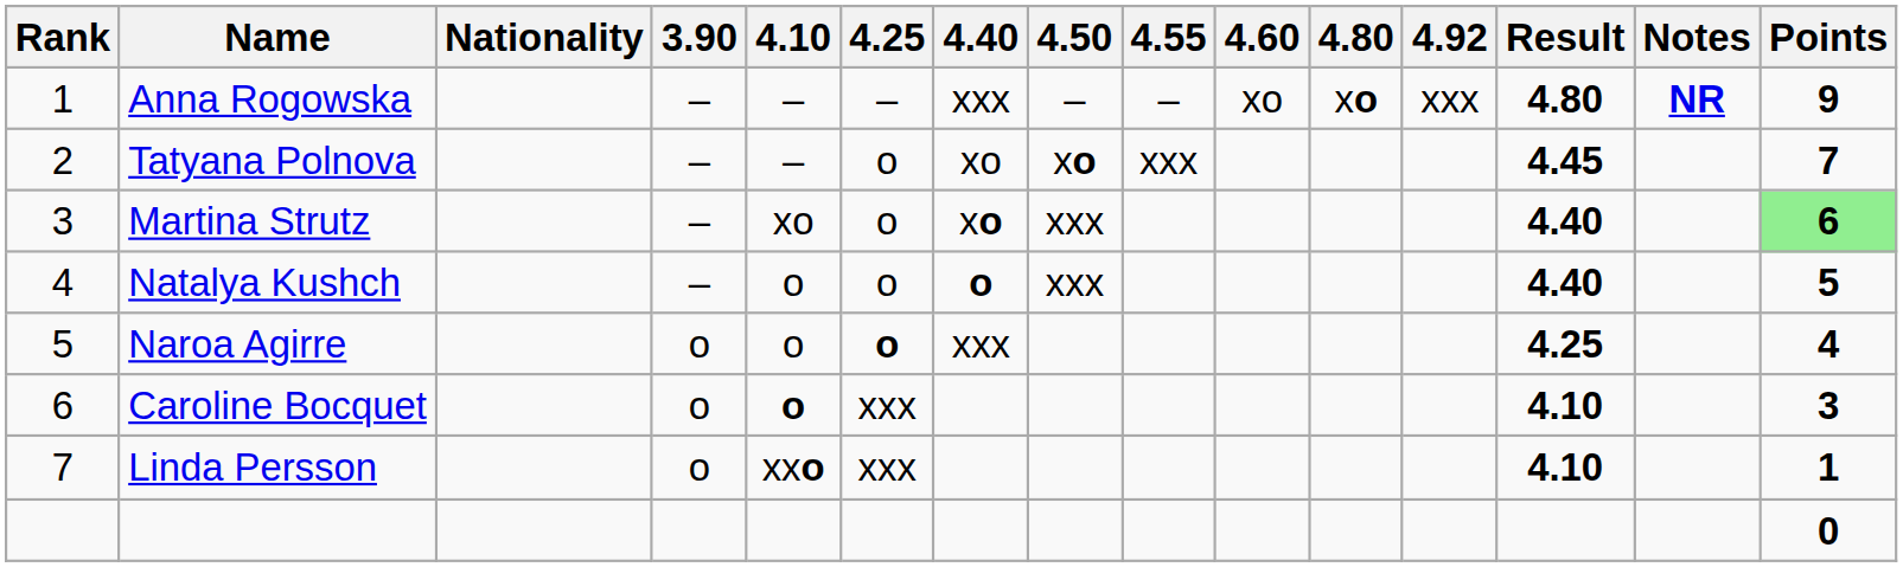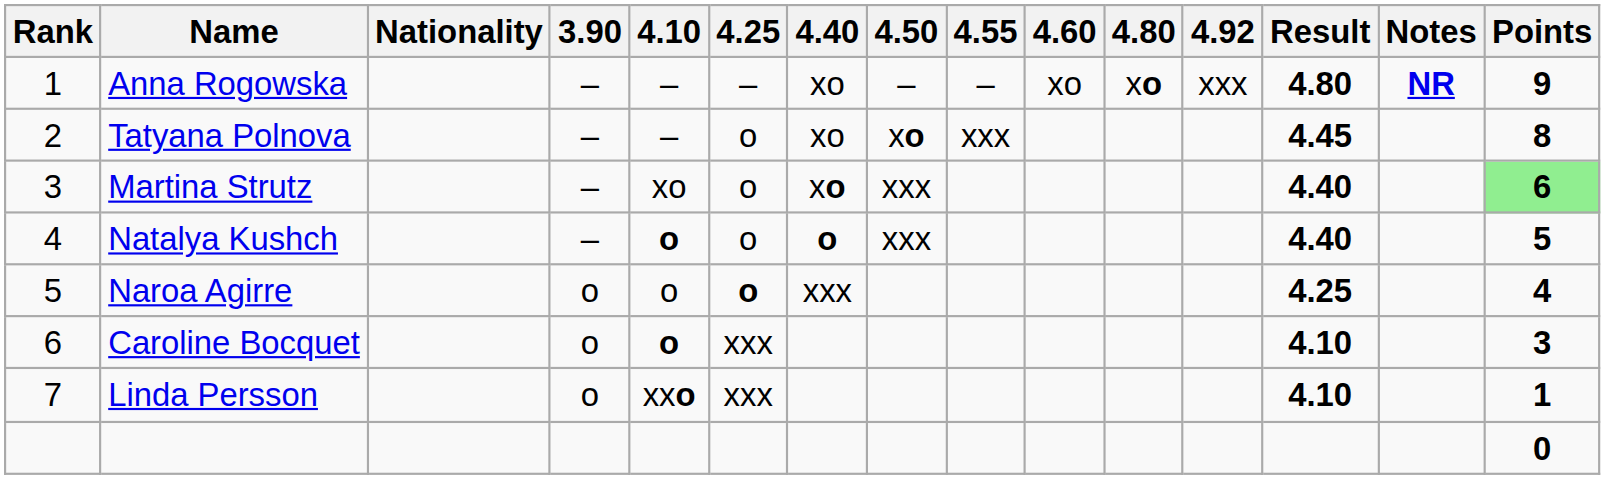Anna Rogowska | 4.40: xxx -> xo
Tatyana Polnova | Points: 7 -> 8
Natalya Kushch | 4.10: normal -> bold
